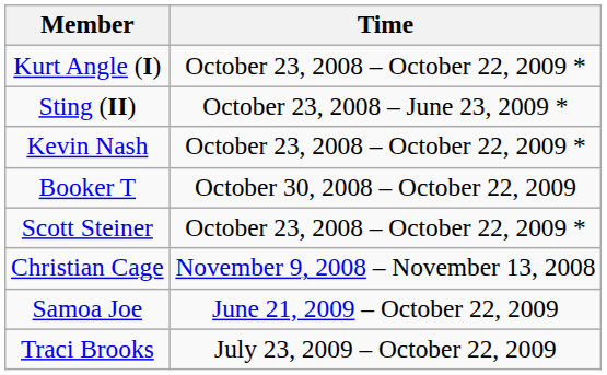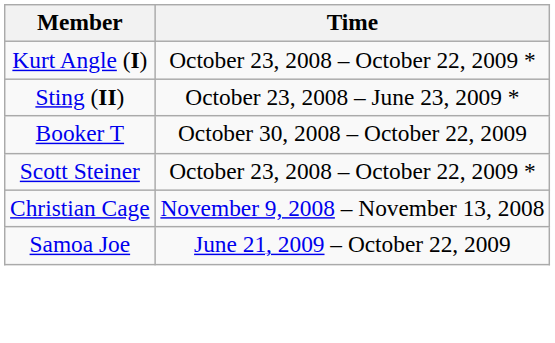- row: Kevin Nash | October 23, 2008 – October 22, 2009 *
- row: Traci Brooks | July 23, 2009 – October 22, 2009
